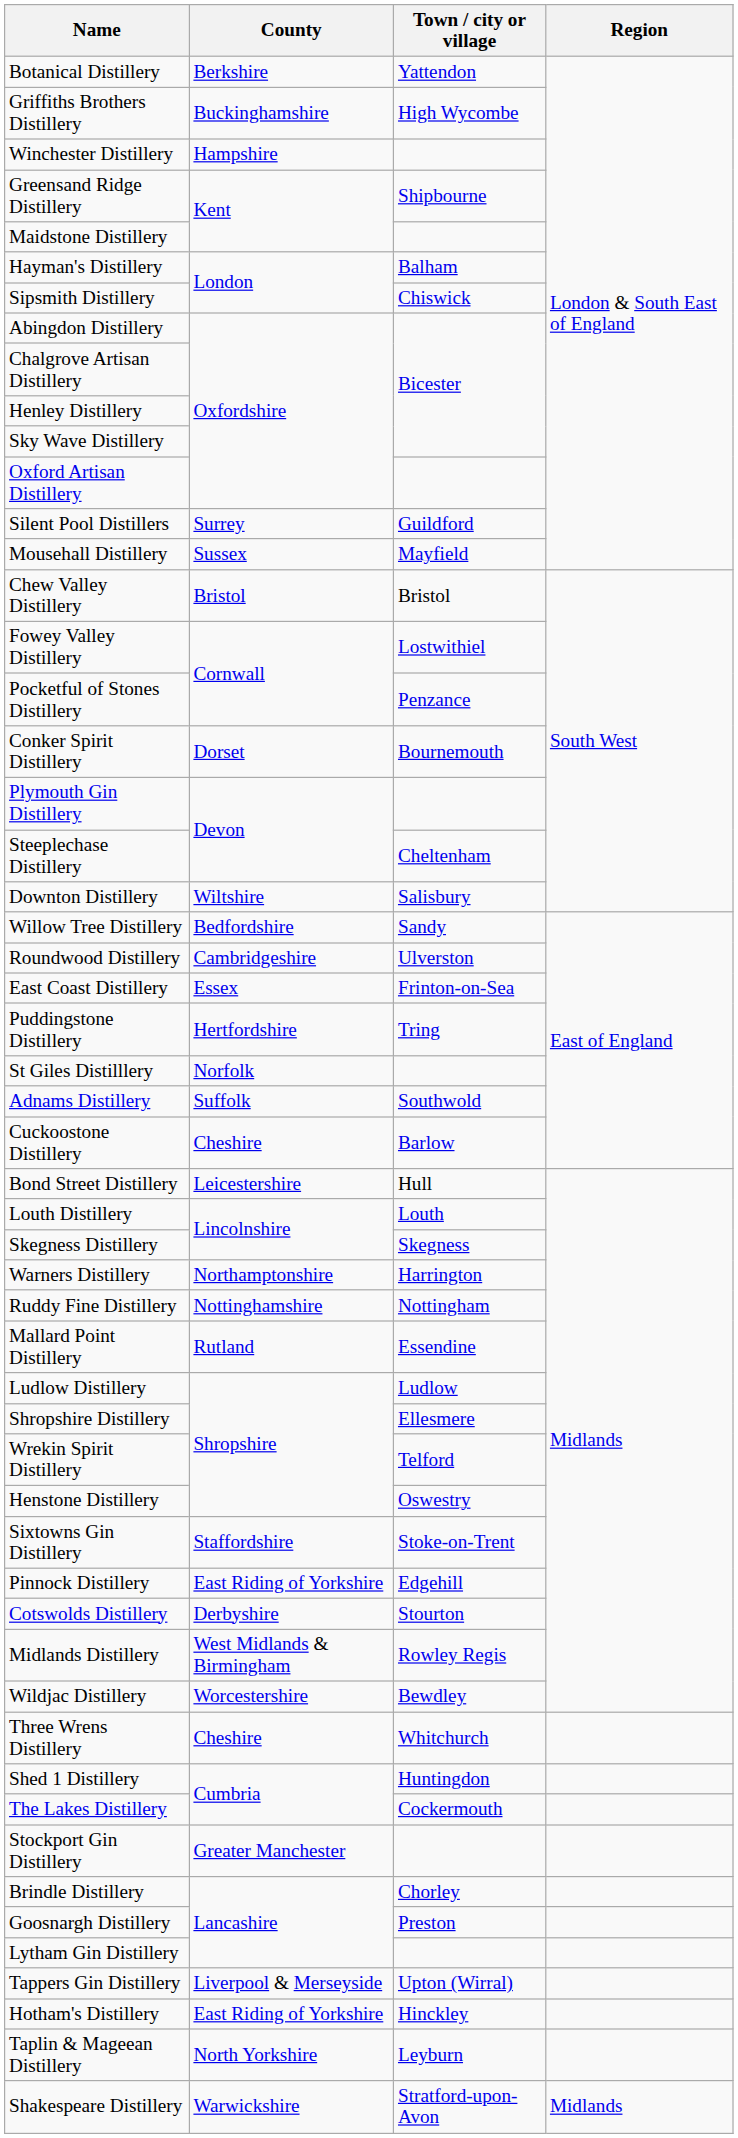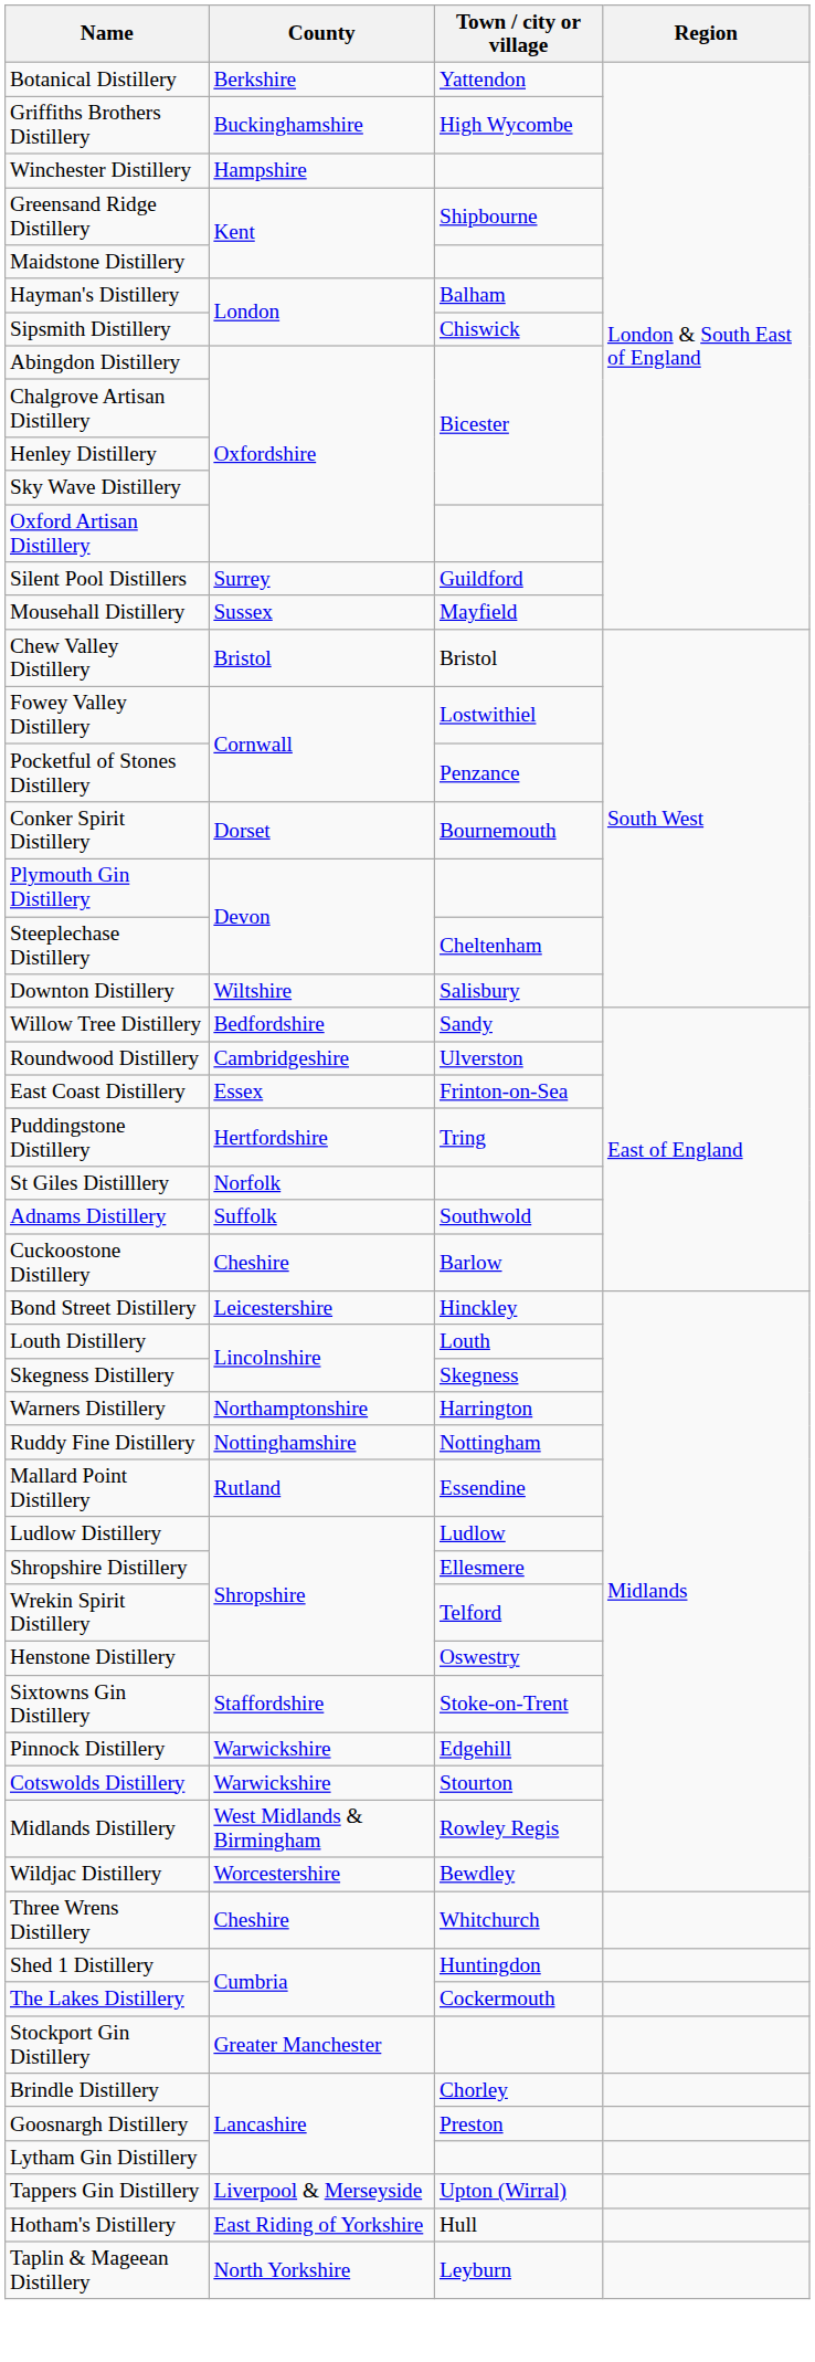Bond Street Distillery | Town / city or village: Hull -> Hinckley
Pinnock Distillery | County: East Riding of Yorkshire -> Warwickshire
Cotswolds Distillery | County: Derbyshire -> Warwickshire
Hotham's Distillery | Town / city or village: Hinckley -> Hull
- row: Shakespeare Distillery | Warwickshire | Stratford-upon-Avon | Midlands
